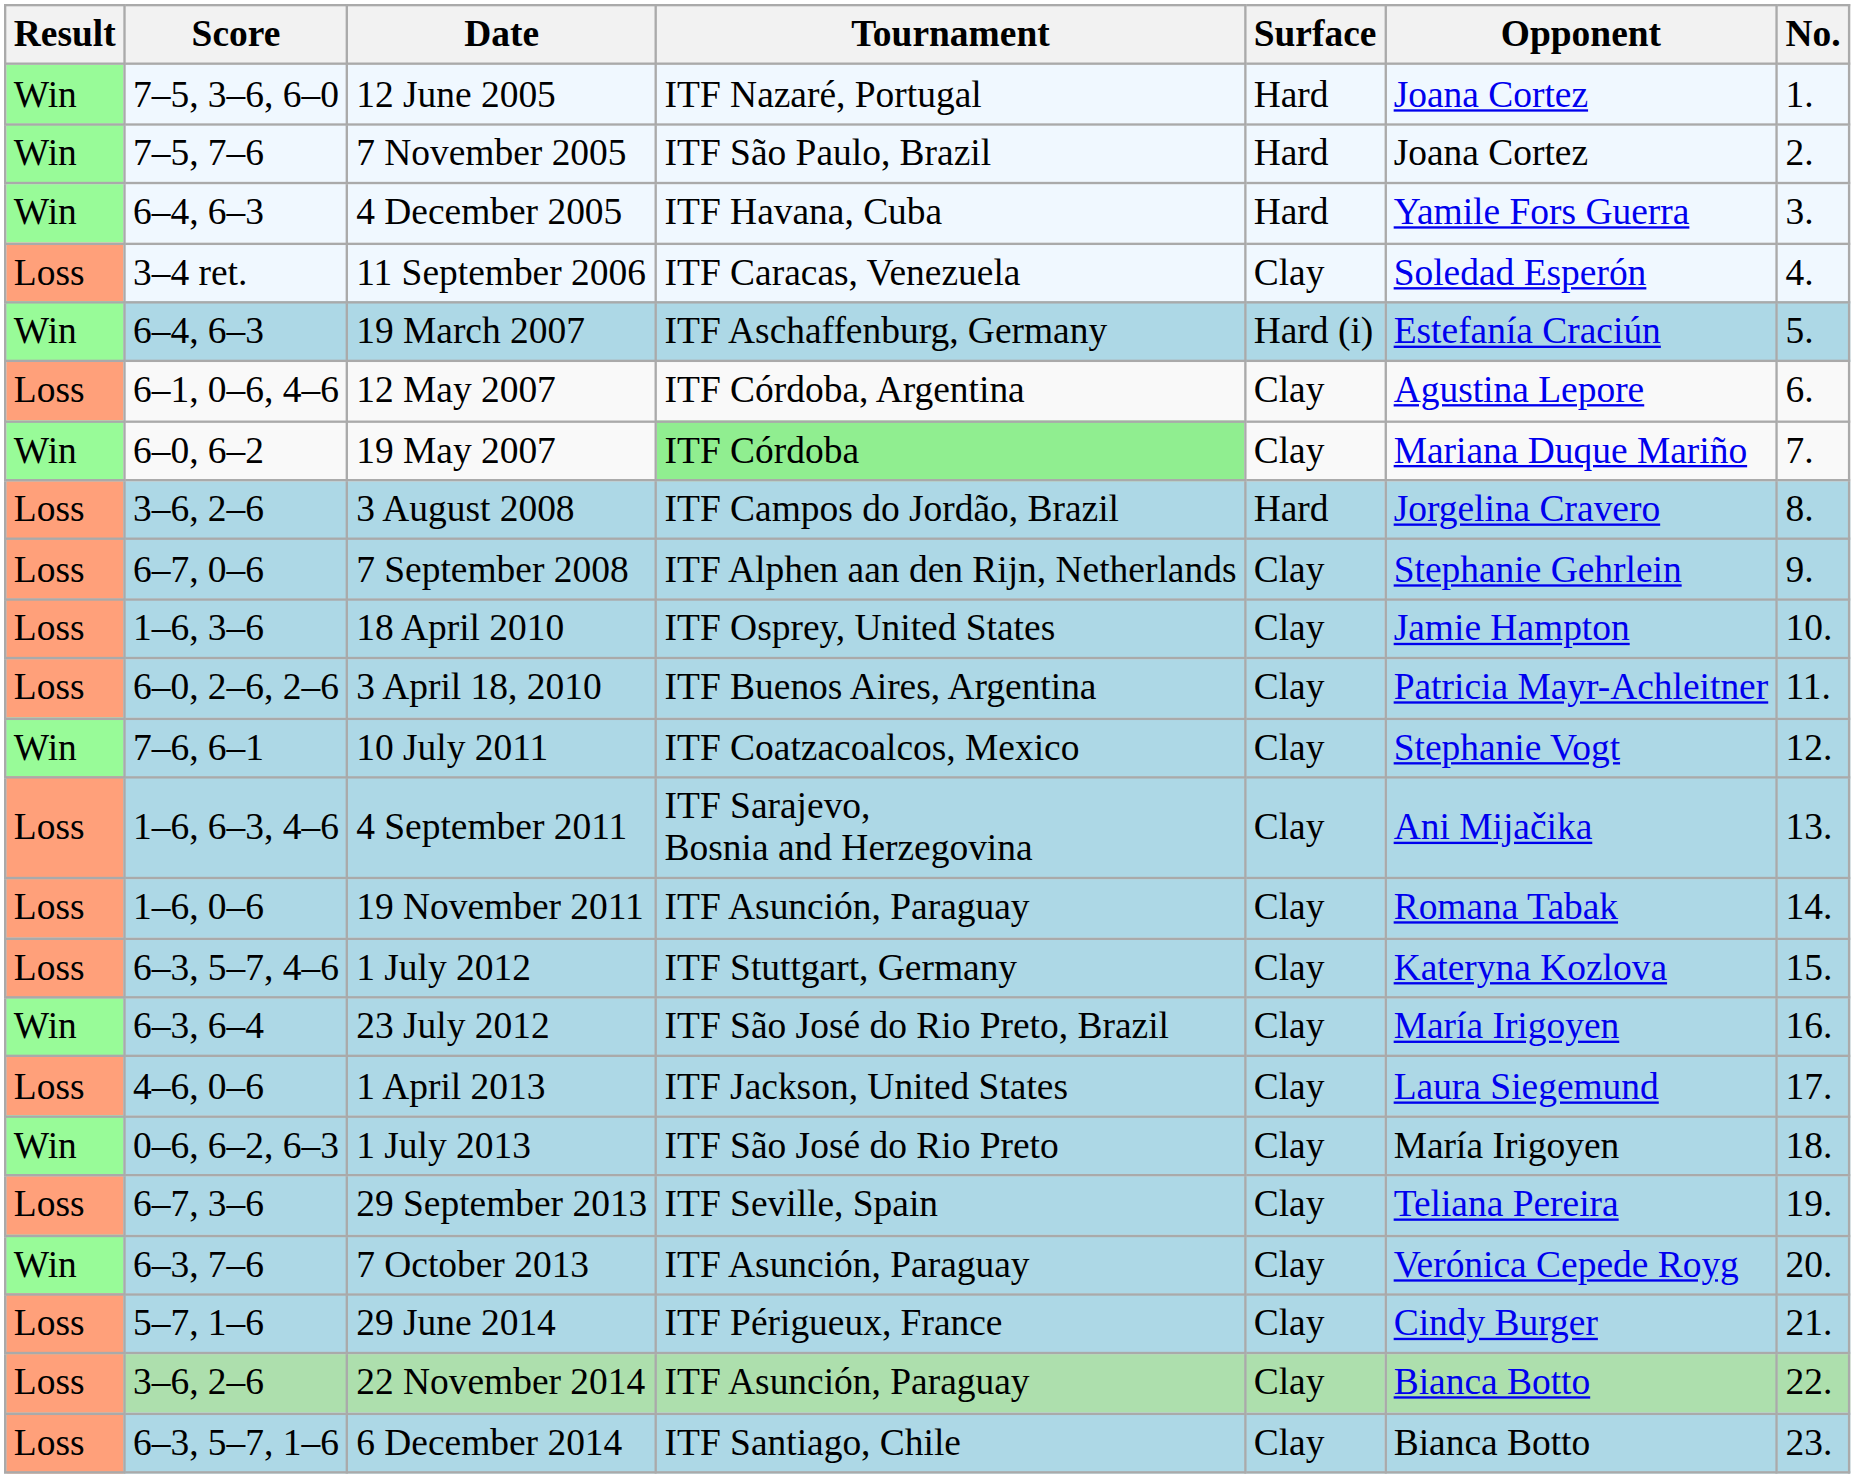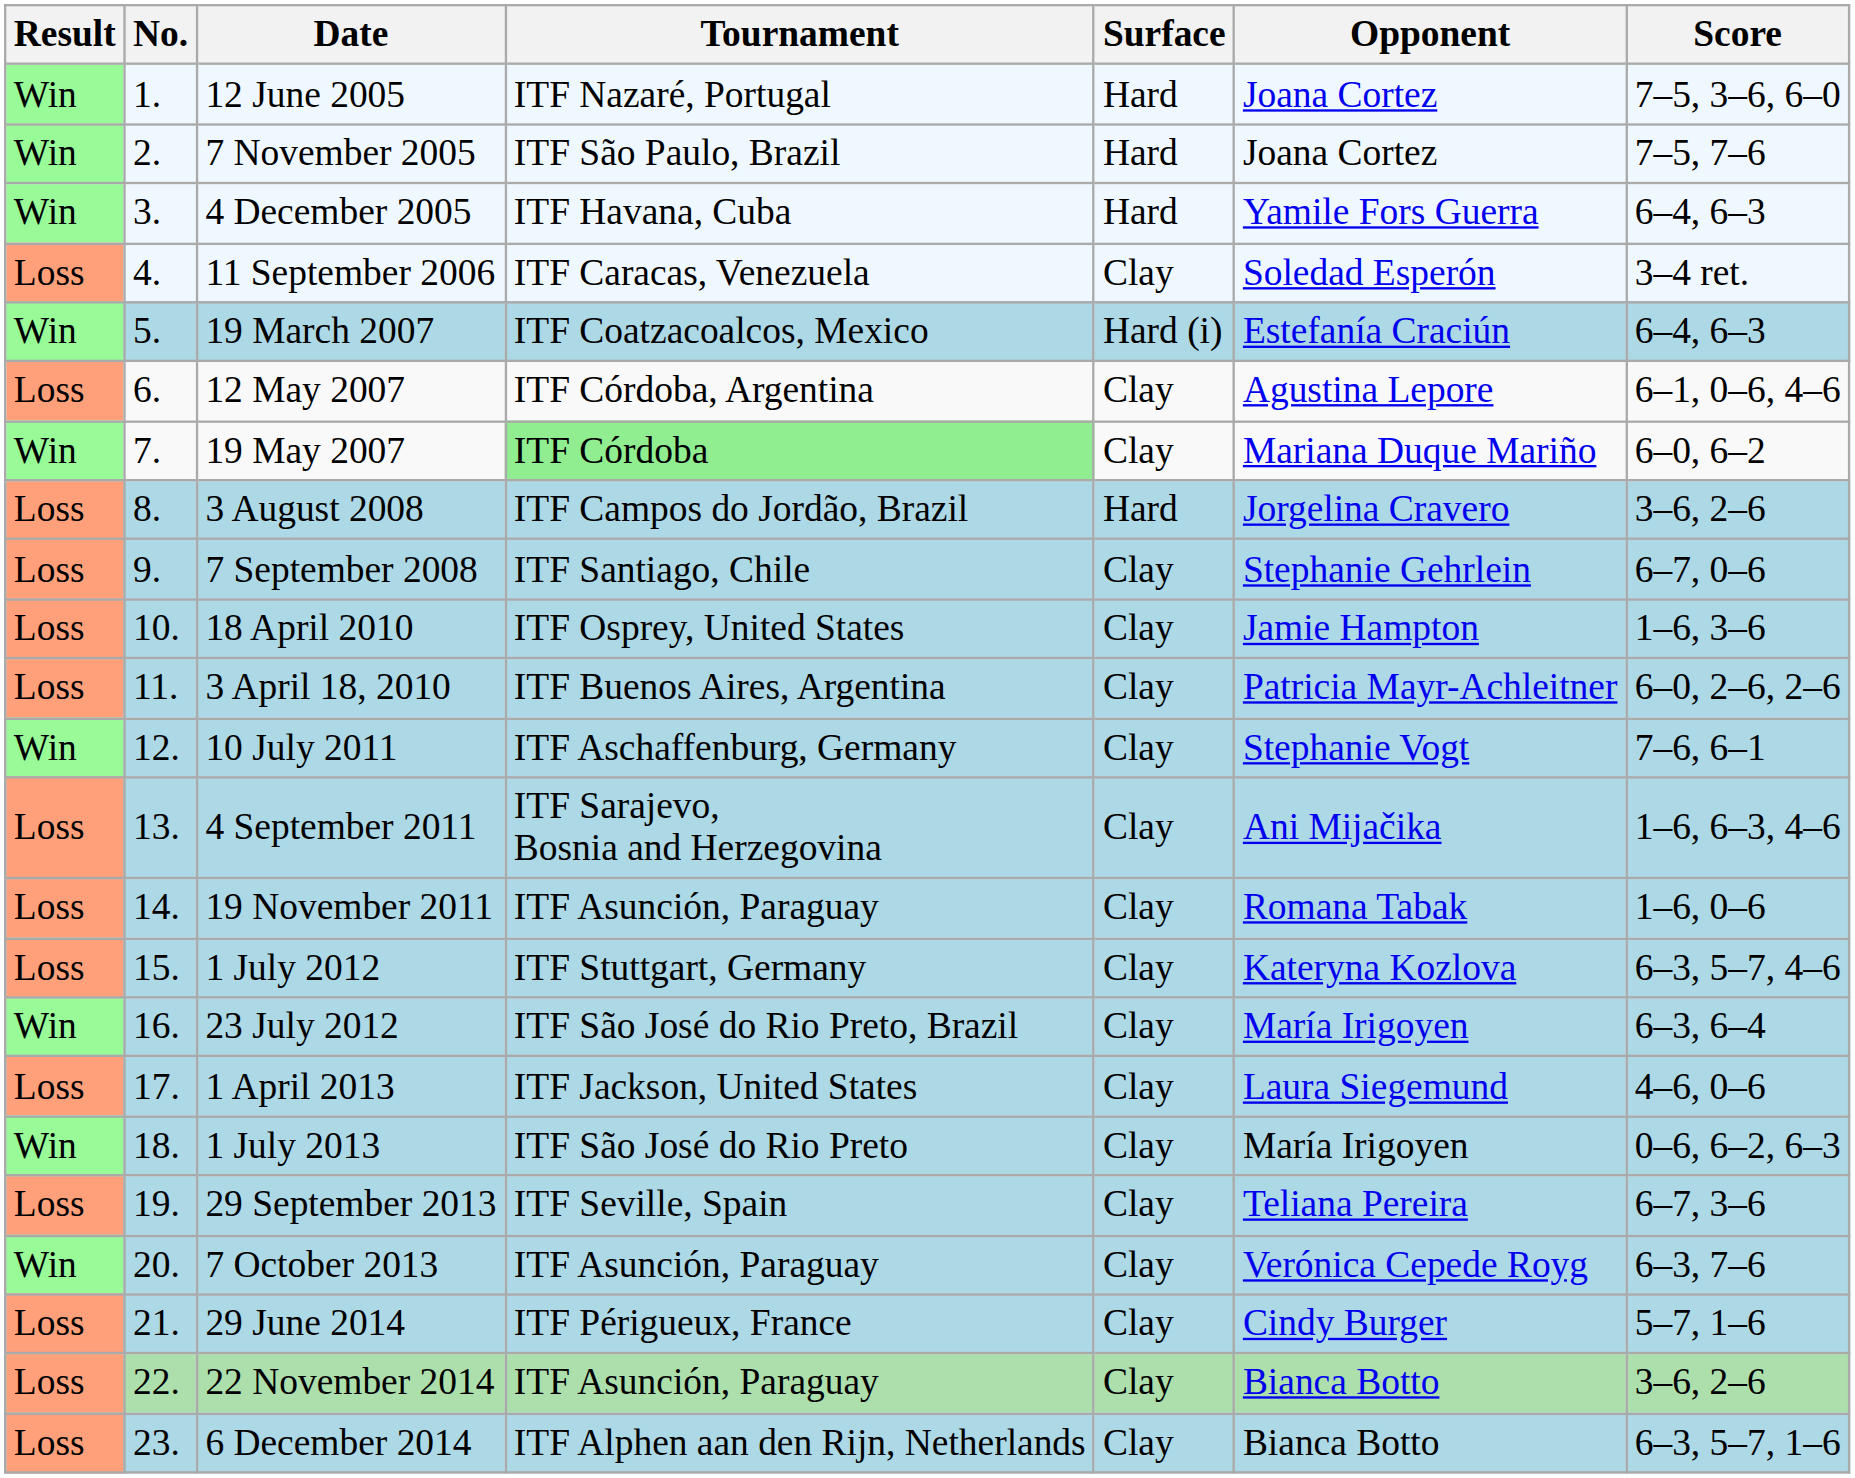columns swapped: No. <-> Score
19 March 2007 | Tournament: ITF Aschaffenburg, Germany -> ITF Coatzacoalcos, Mexico
7 September 2008 | Tournament: ITF Alphen aan den Rijn, Netherlands -> ITF Santiago, Chile
10 July 2011 | Tournament: ITF Coatzacoalcos, Mexico -> ITF Aschaffenburg, Germany
6 December 2014 | Tournament: ITF Santiago, Chile -> ITF Alphen aan den Rijn, Netherlands
